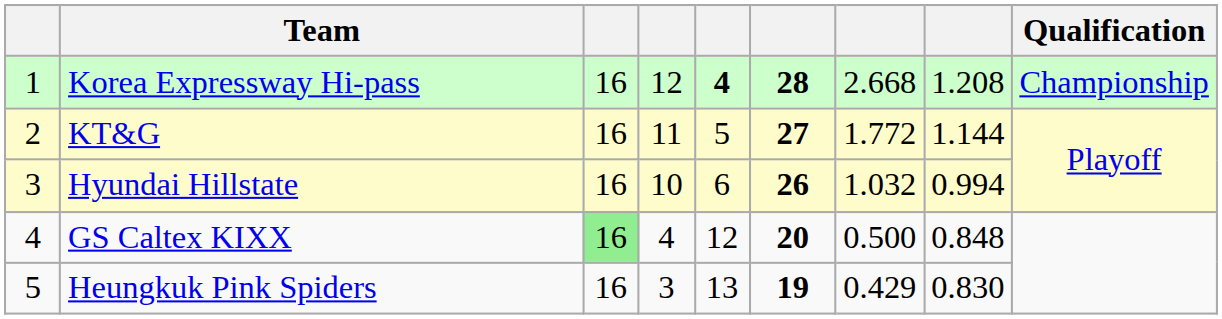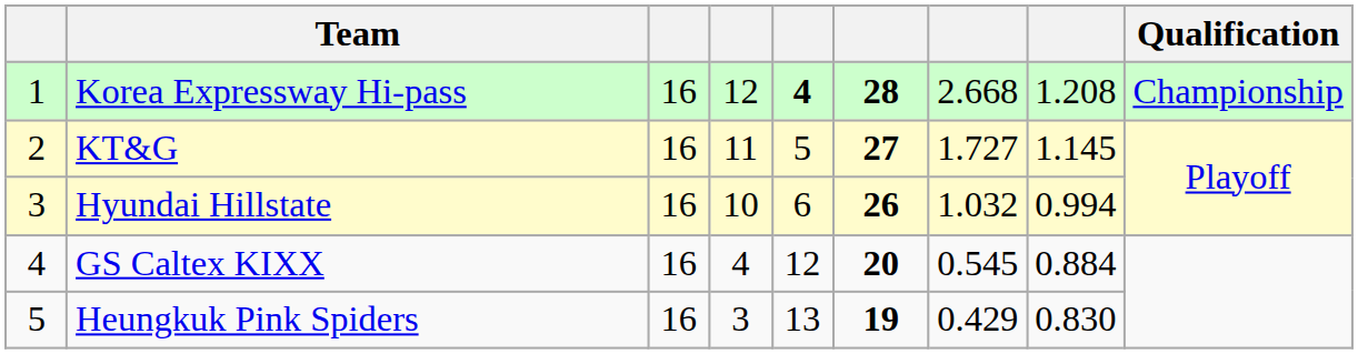KT&G | column 7: 1.772 -> 1.727
KT&G | column 8: 1.144 -> 1.145
GS Caltex KIXX | column 3: lightgreen background -> no background
GS Caltex KIXX | column 7: 0.500 -> 0.545
GS Caltex KIXX | column 8: 0.848 -> 0.884
